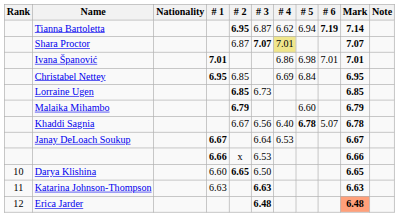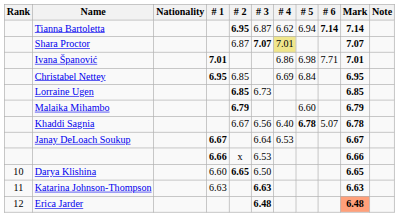Tianna Bartoletta | # 6: 7.19 -> 7.14
Ivana Španović | # 6: 7.01 -> 7.71
